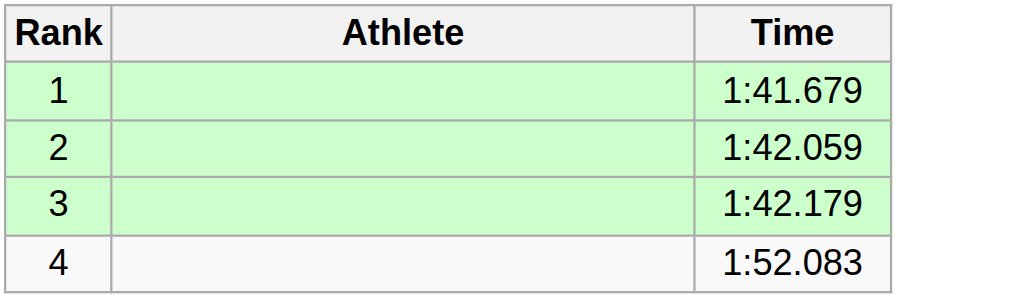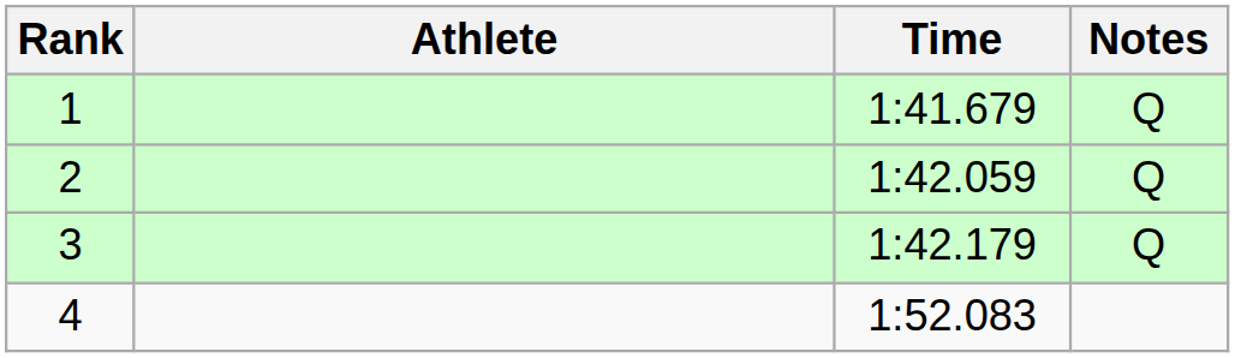+ column: Notes | Q | Q | Q
